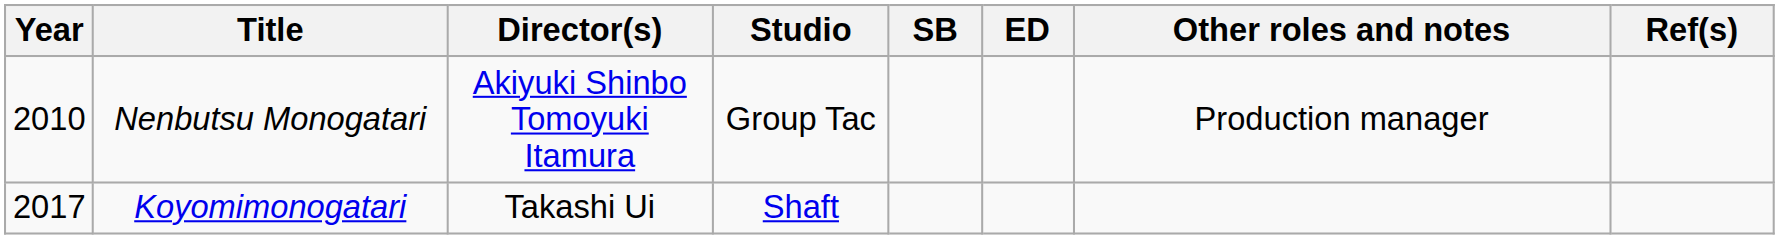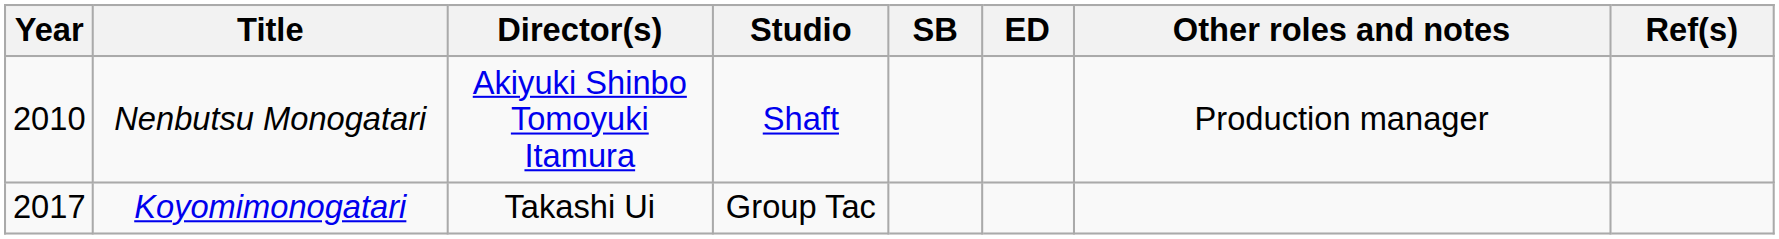Nenbutsu Monogatari | Studio: Group Tac -> Shaft
Koyomimonogatari | Studio: Shaft -> Group Tac
